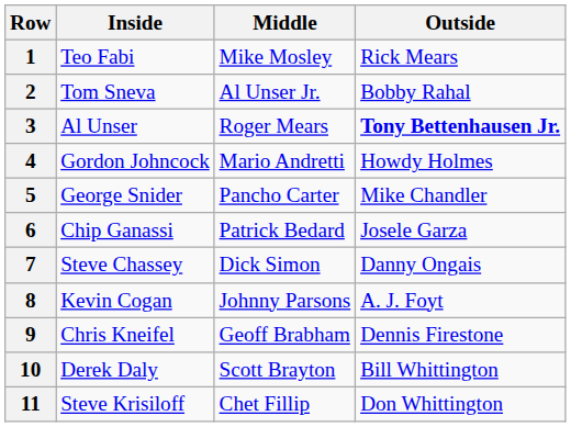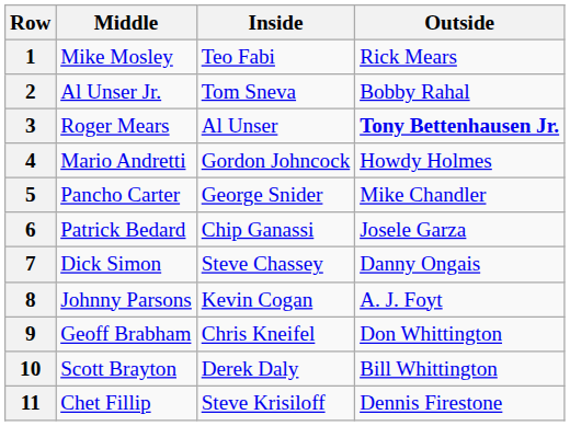columns swapped: Inside <-> Middle
9 | Outside: Dennis Firestone -> Don Whittington
11 | Outside: Don Whittington -> Dennis Firestone
